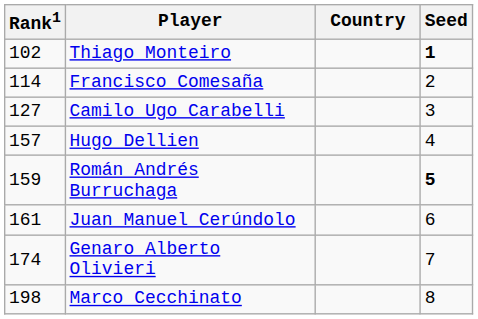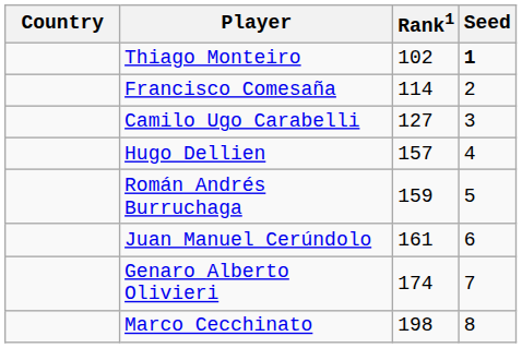columns swapped: Country <-> Rank1
Román Andrés Burruchaga | Seed: bold -> normal
